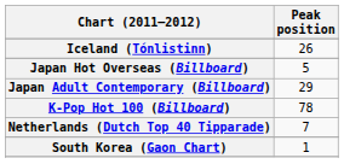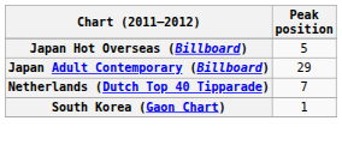- row: Iceland (Tónlistinn) | 26
- row: K-Pop Hot 100 (Billboard) | 78
